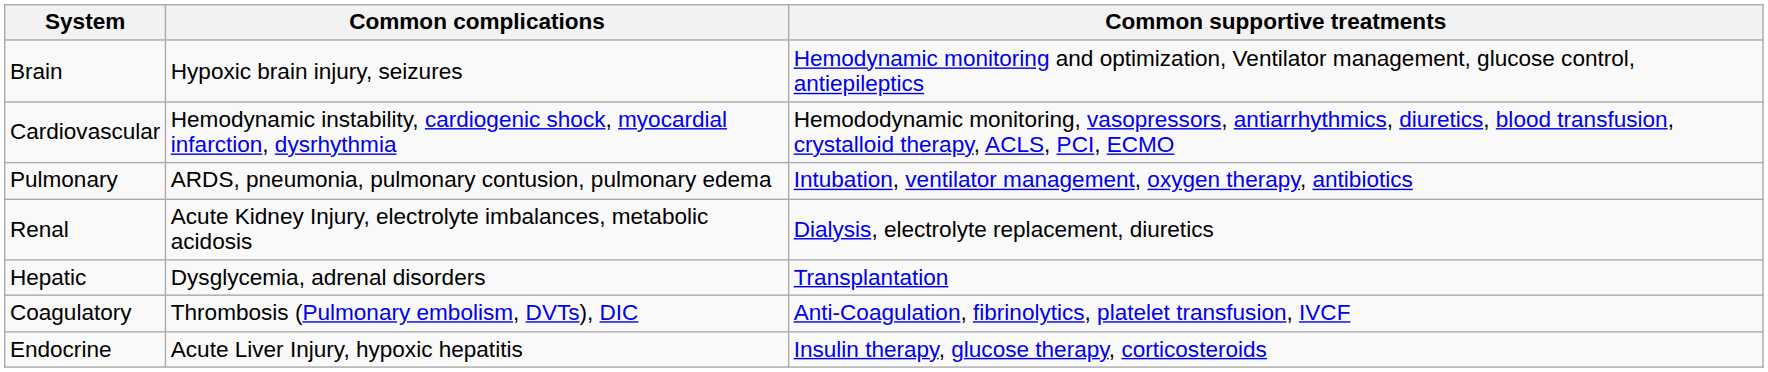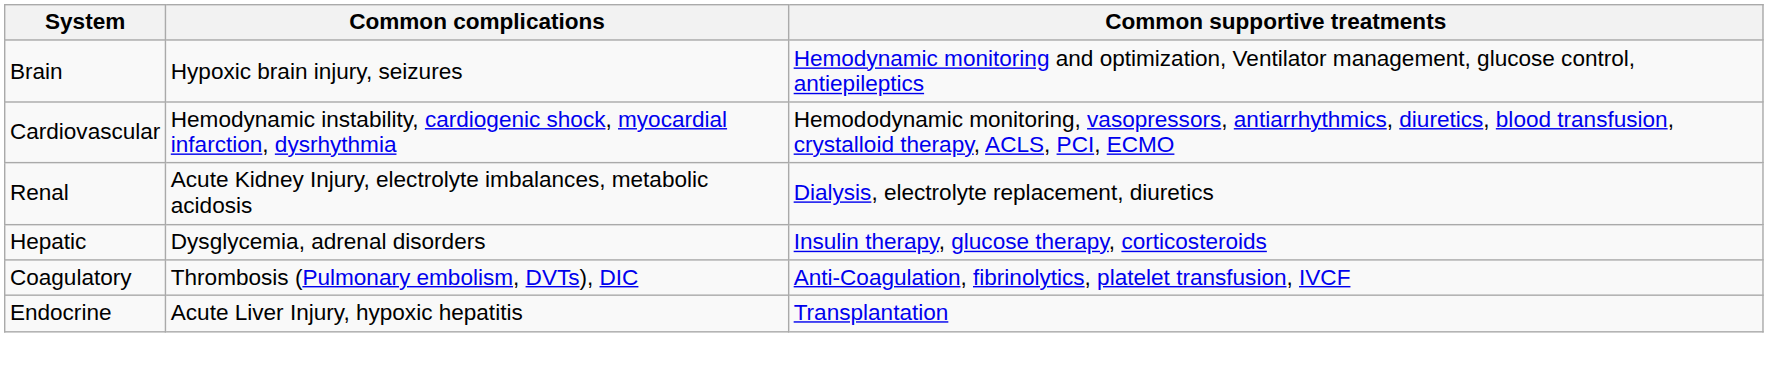- row: Pulmonary | ARDS, pneumonia, pulmonary contusion, pulmonary edema | Intubation, ventilator management, oxygen therapy, antibiotics
Hepatic | Common supportive treatments: Transplantation -> Insulin therapy, glucose therapy, corticosteroids
Endocrine | Common supportive treatments: Insulin therapy, glucose therapy, corticosteroids -> Transplantation
